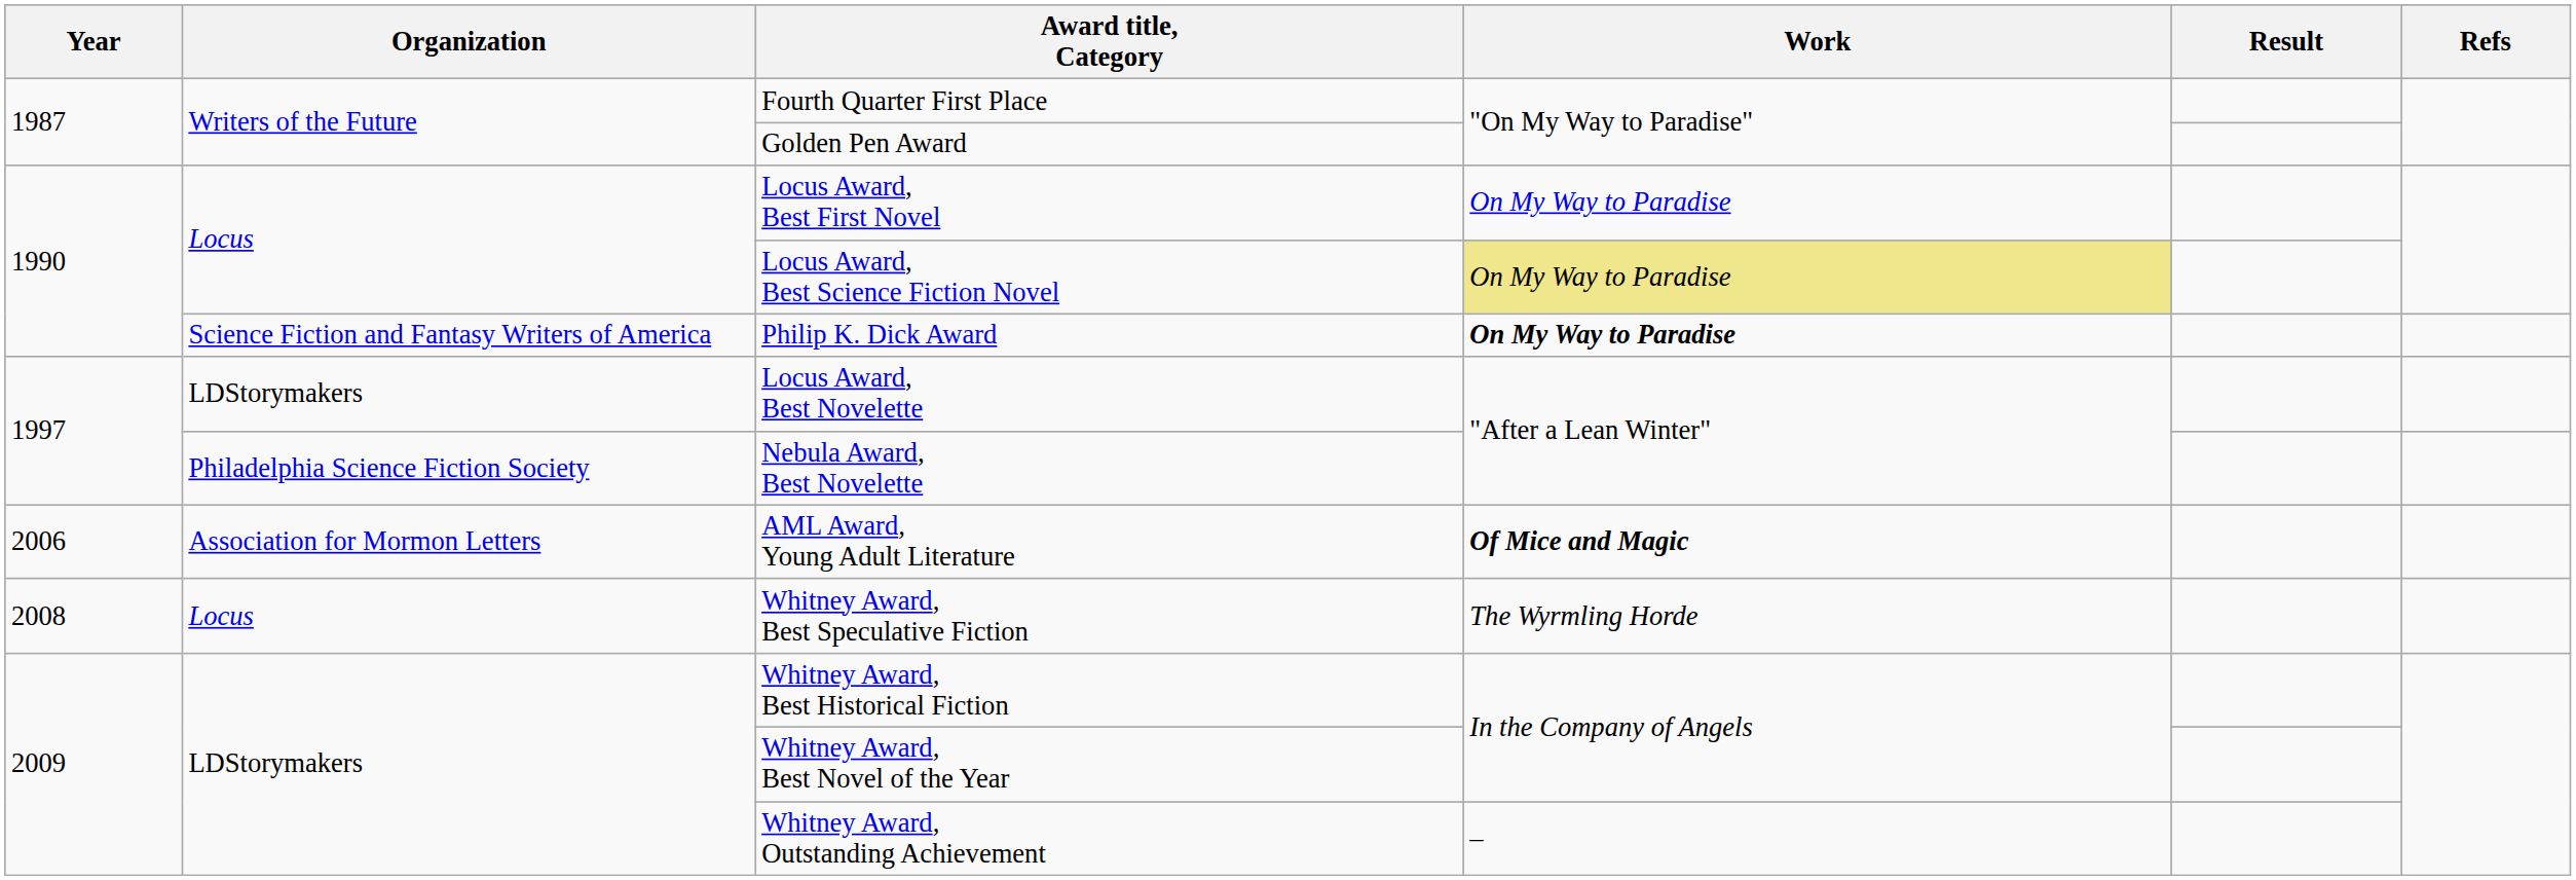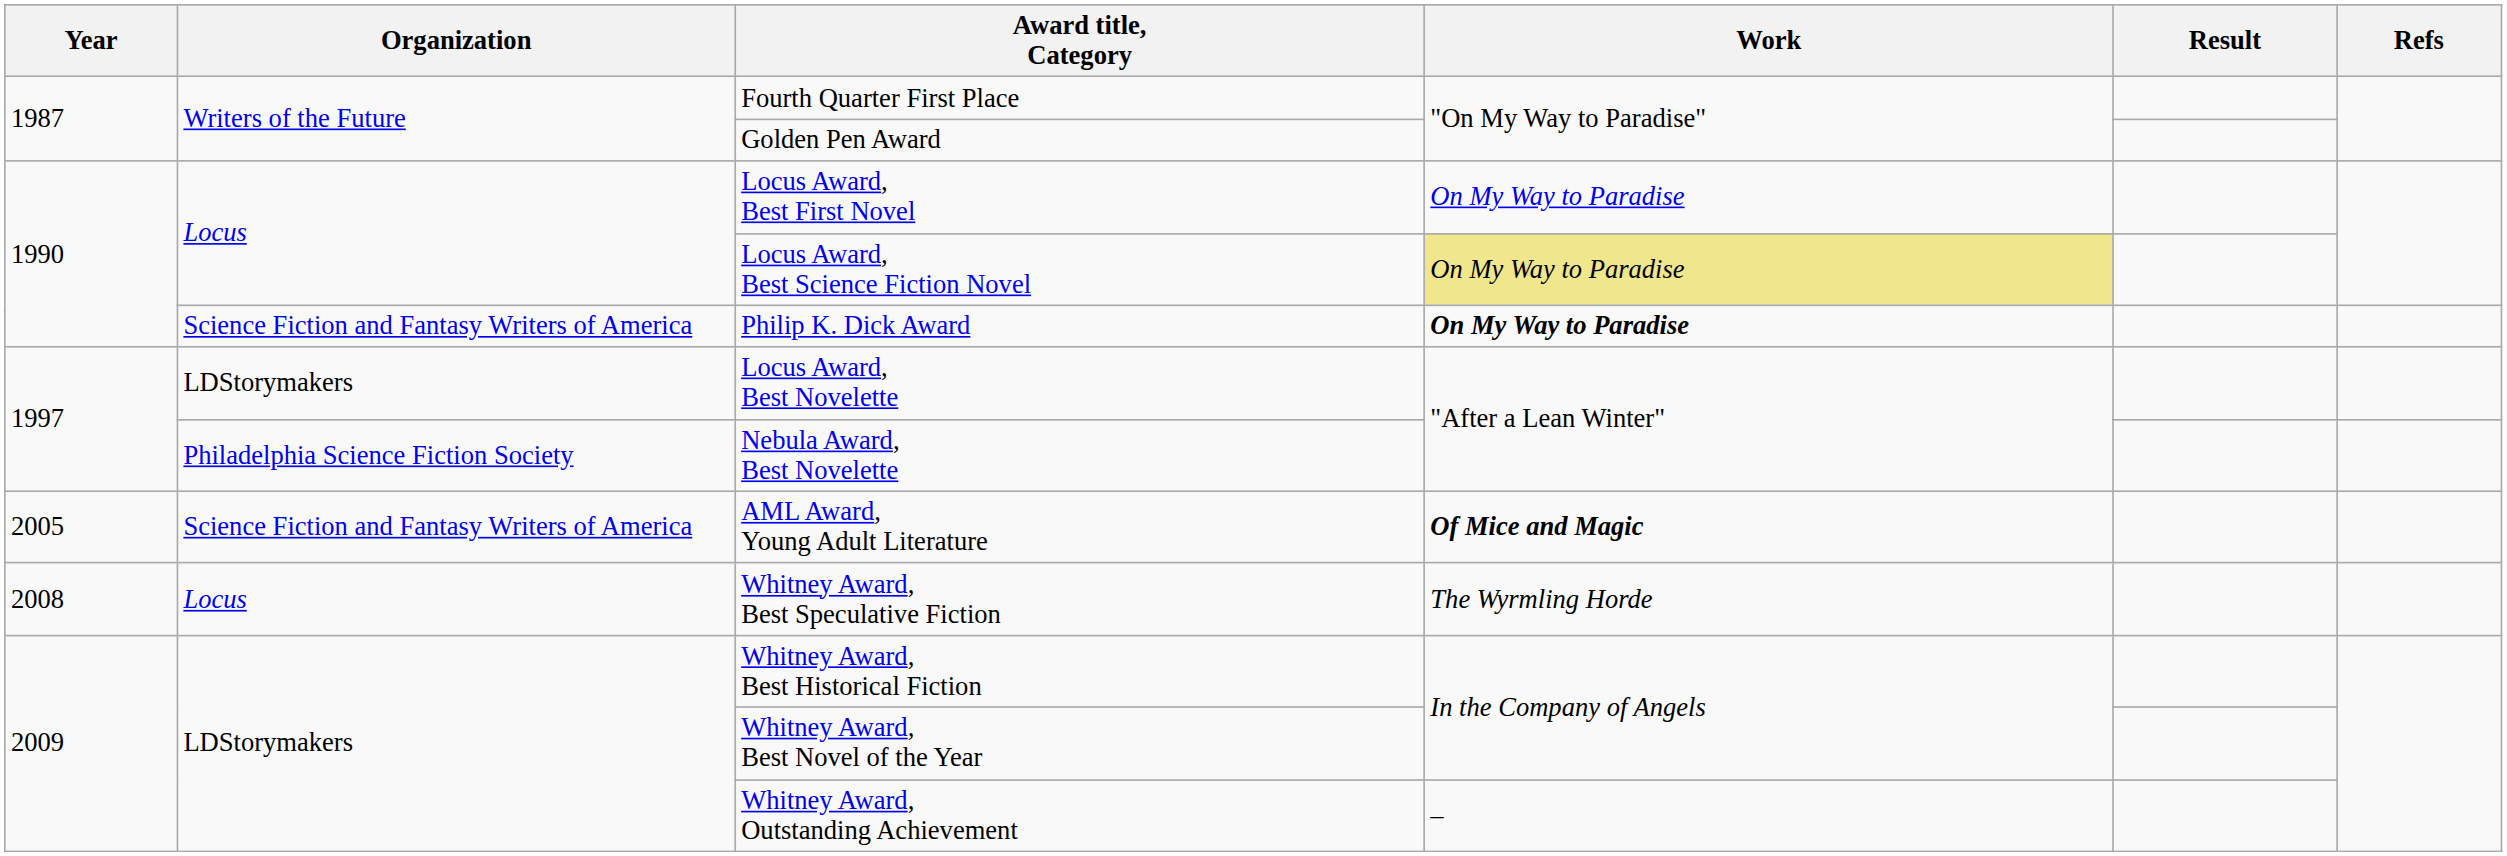AML Award, Young Adult Literature | Year: 2006 -> 2005
AML Award, Young Adult Literature | Organization: Association for Mormon Letters -> Science Fiction and Fantasy Writers of America
